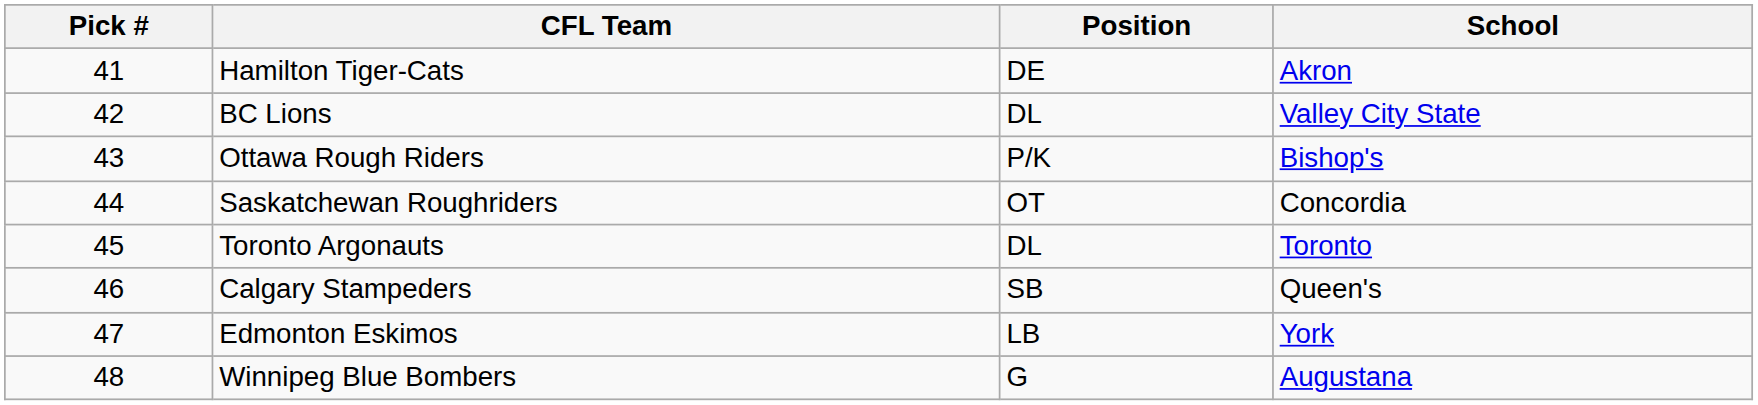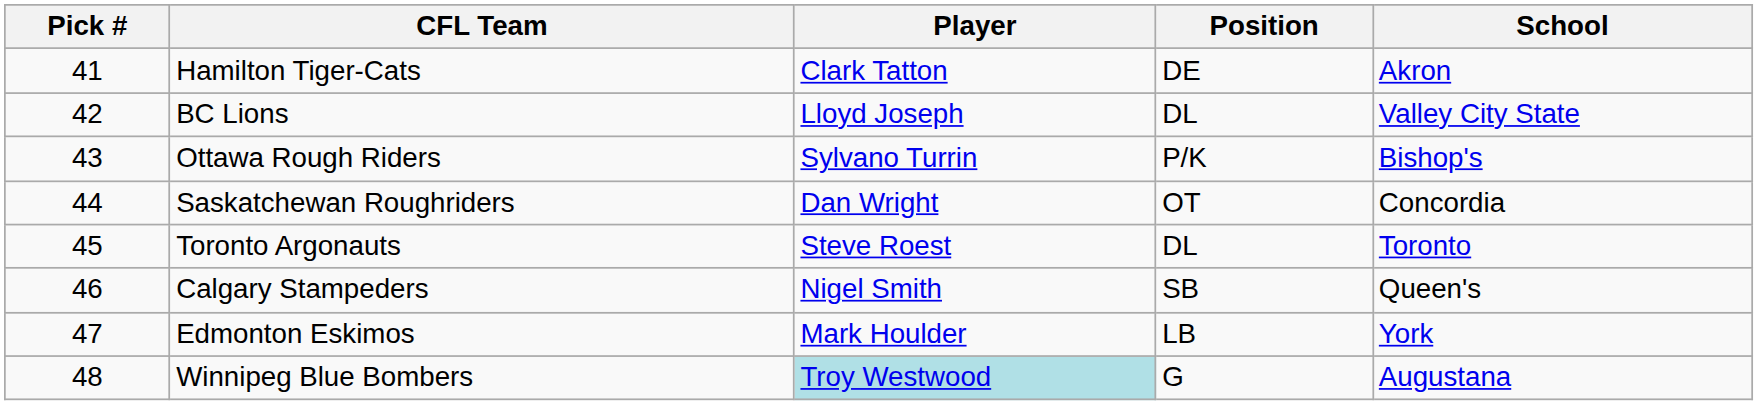+ column: Player | Clark Tatton | Lloyd Joseph | Sylvano Turrin | Dan Wright | Steve Roest | Nigel Smith | Mark Houlder | Troy Westwood
